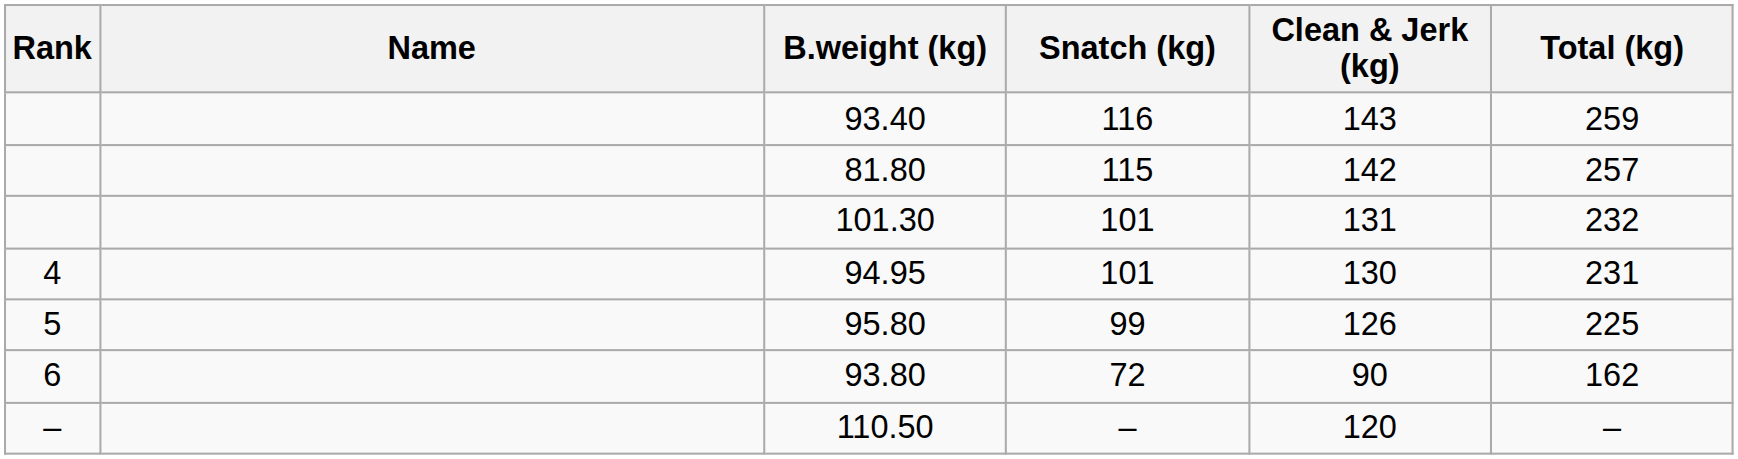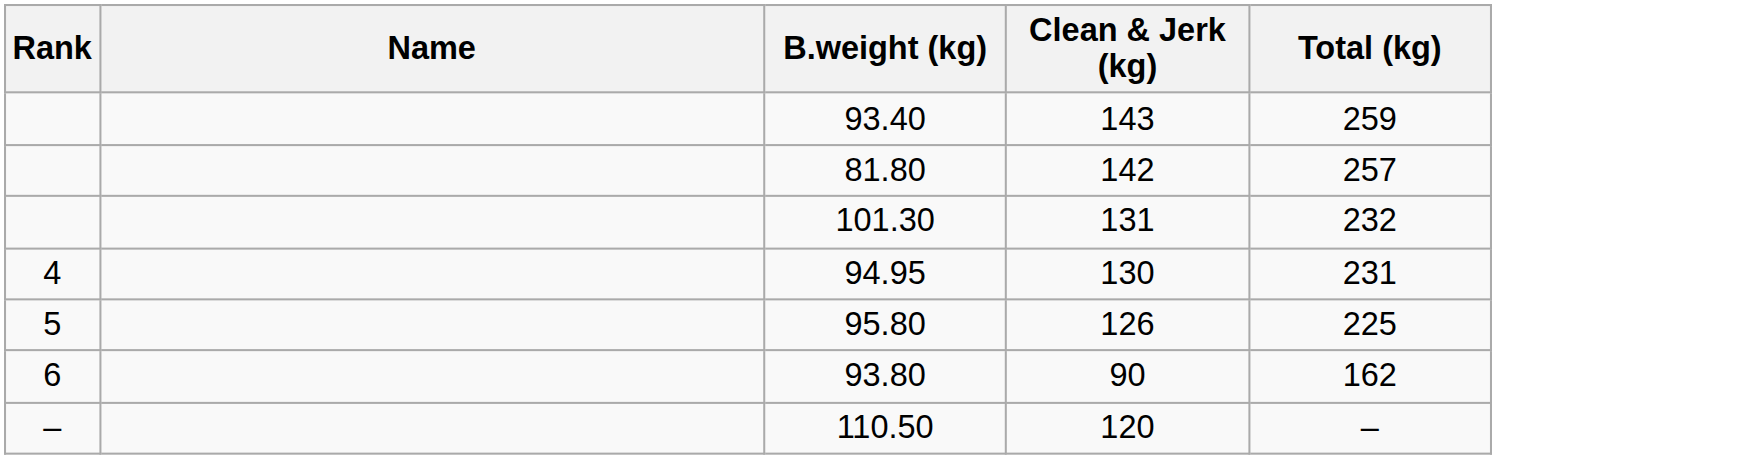- column: Snatch (kg) | 116 | 115 | 101 | 101 | 99 | 72 | –
